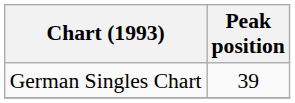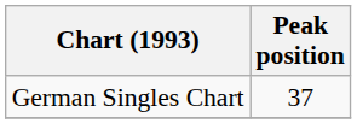German Singles Chart | Peak position: 39 -> 37
